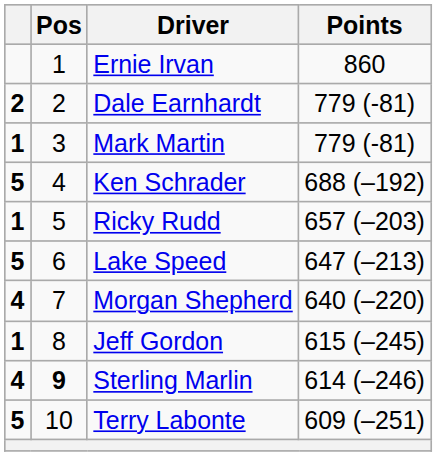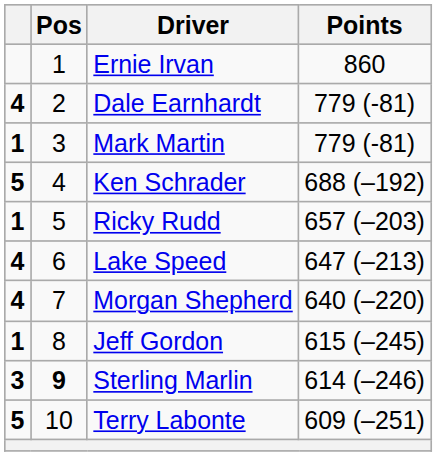Dale Earnhardt | column 1: 2 -> 4
Lake Speed | column 1: 5 -> 4
Sterling Marlin | column 1: 4 -> 3
